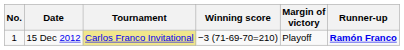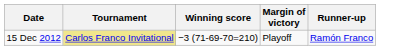- column: No. | 1
15 Dec 2012 | Runner-up: bold -> normal
